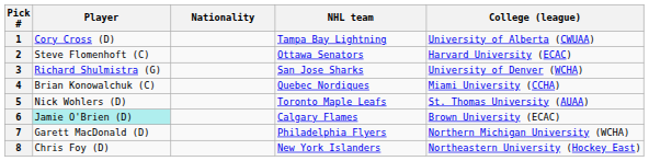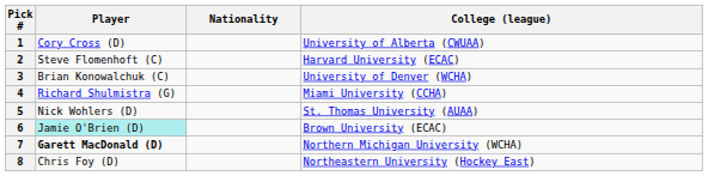- column: NHL team | Tampa Bay Lightning | Ottawa Senators | San Jose Sharks | Quebec Nordiques | Toronto Maple Leafs | Calgary Flames | Philadelphia Flyers | New York Islanders
3 | Player: Richard Shulmistra (G) -> Brian Konowalchuk (C)
4 | Player: Brian Konowalchuk (C) -> Richard Shulmistra (G)
7 | Player: normal -> bold
